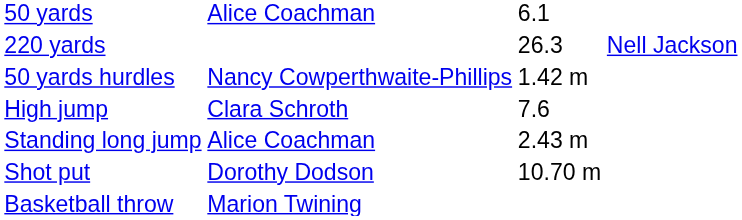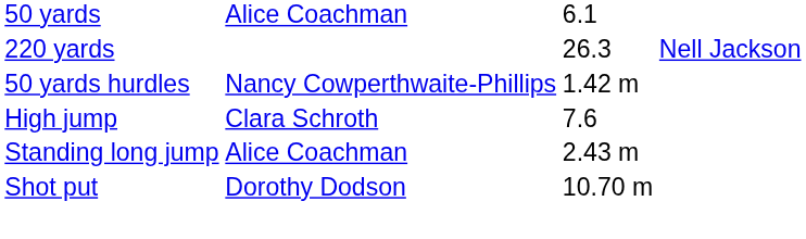- row: Basketball throw | Marion Twining
